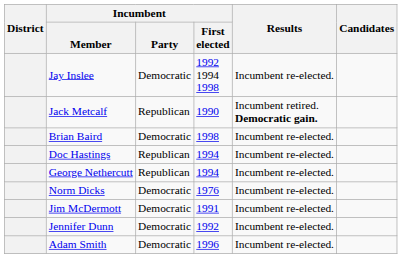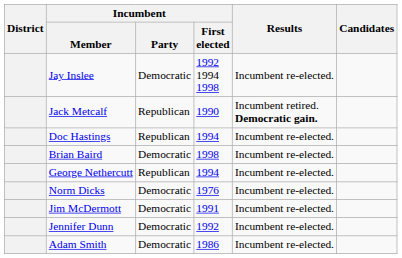rows swapped: Brian Baird <-> Doc Hastings
Adam Smith | Incumbent / First elected: 1996 -> 1986
